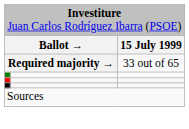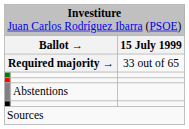+ row: Abstentions
